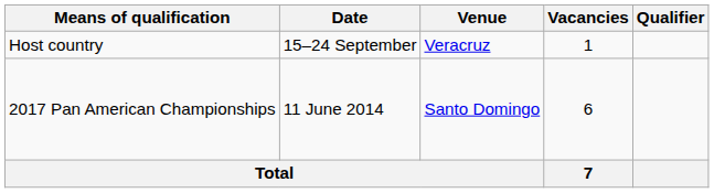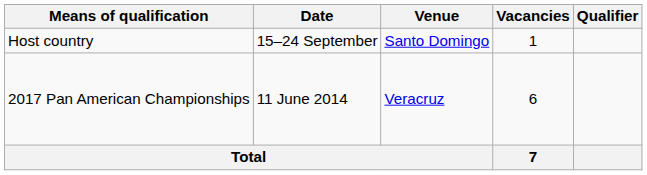Host country | Venue: Veracruz -> Santo Domingo
2017 Pan American Championships | Venue: Santo Domingo -> Veracruz
